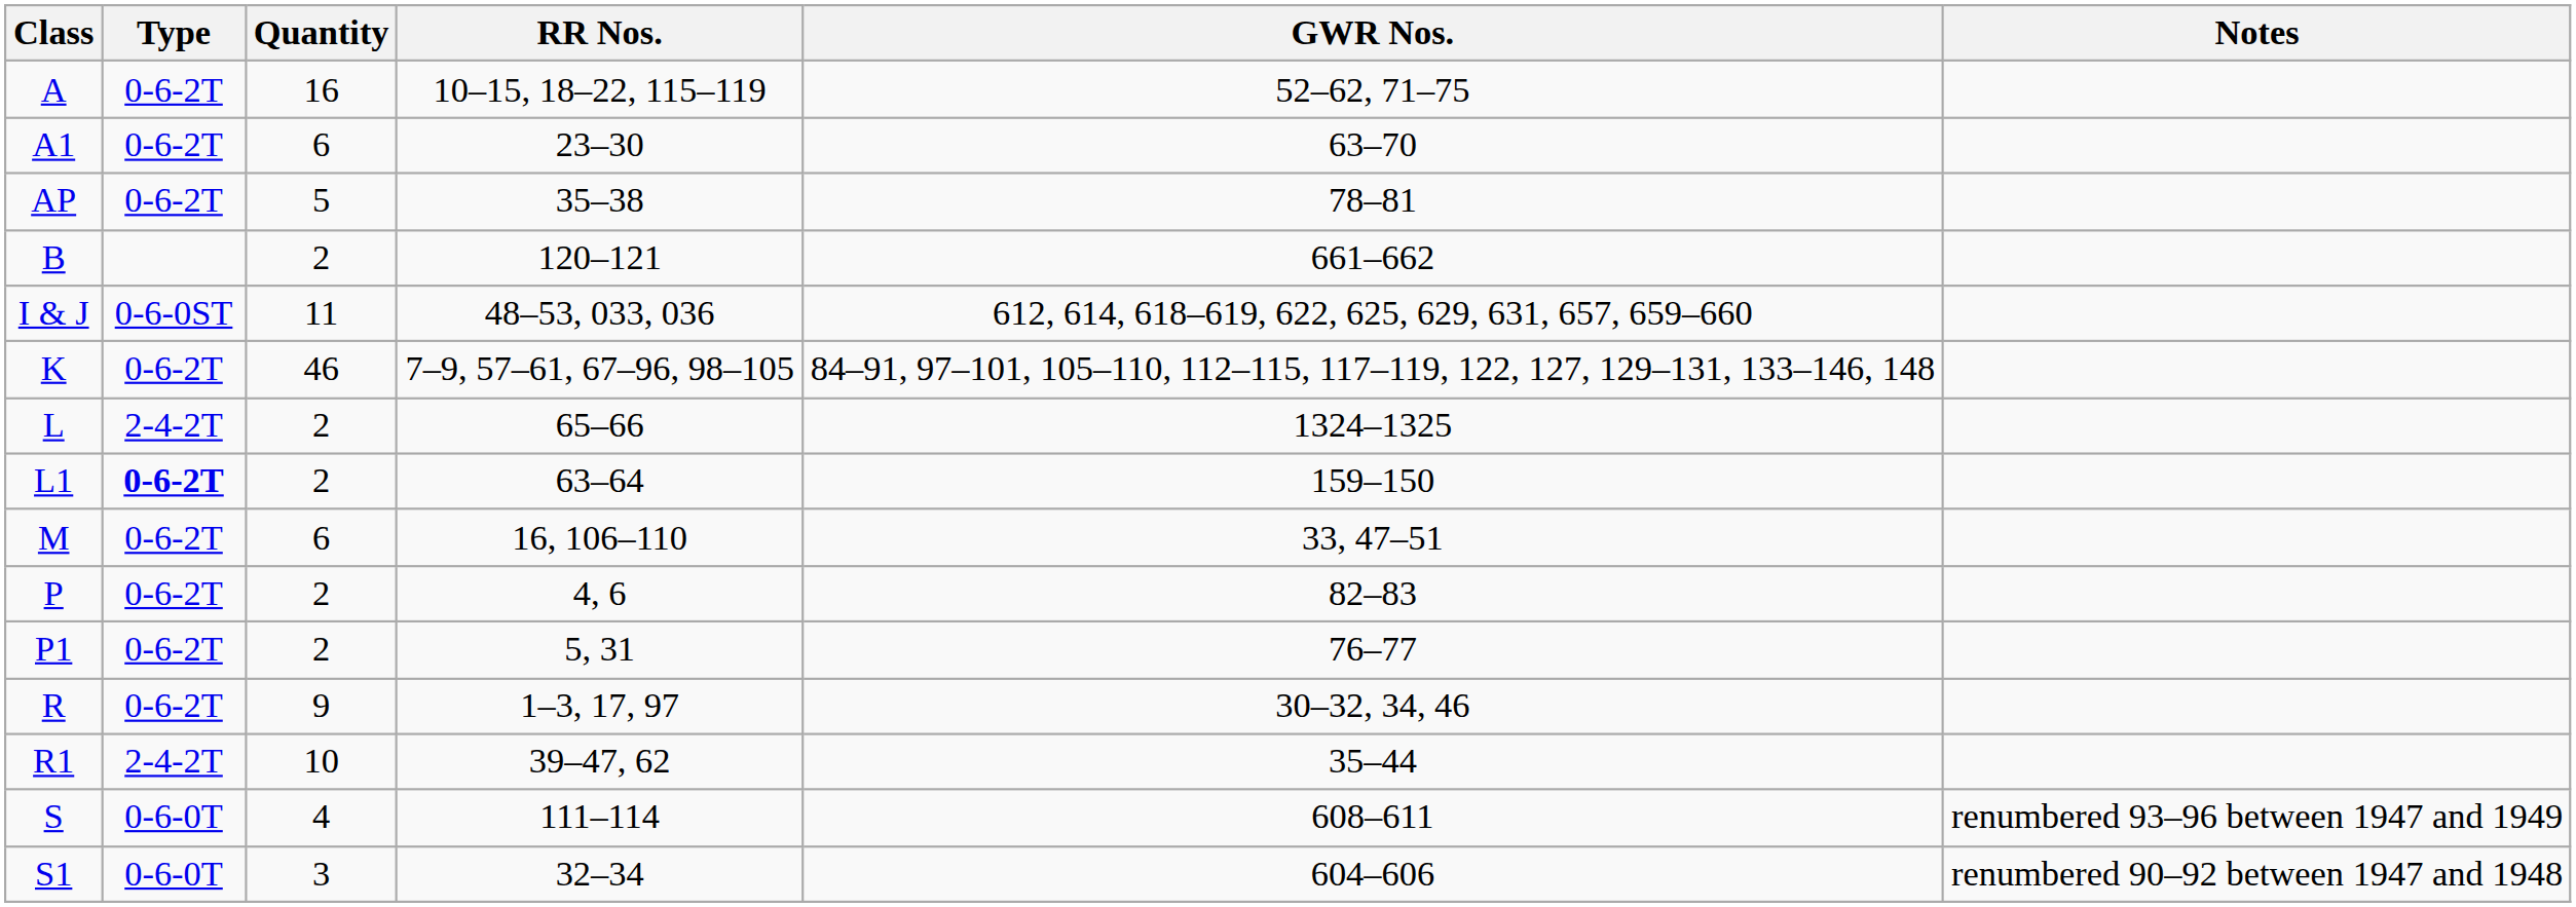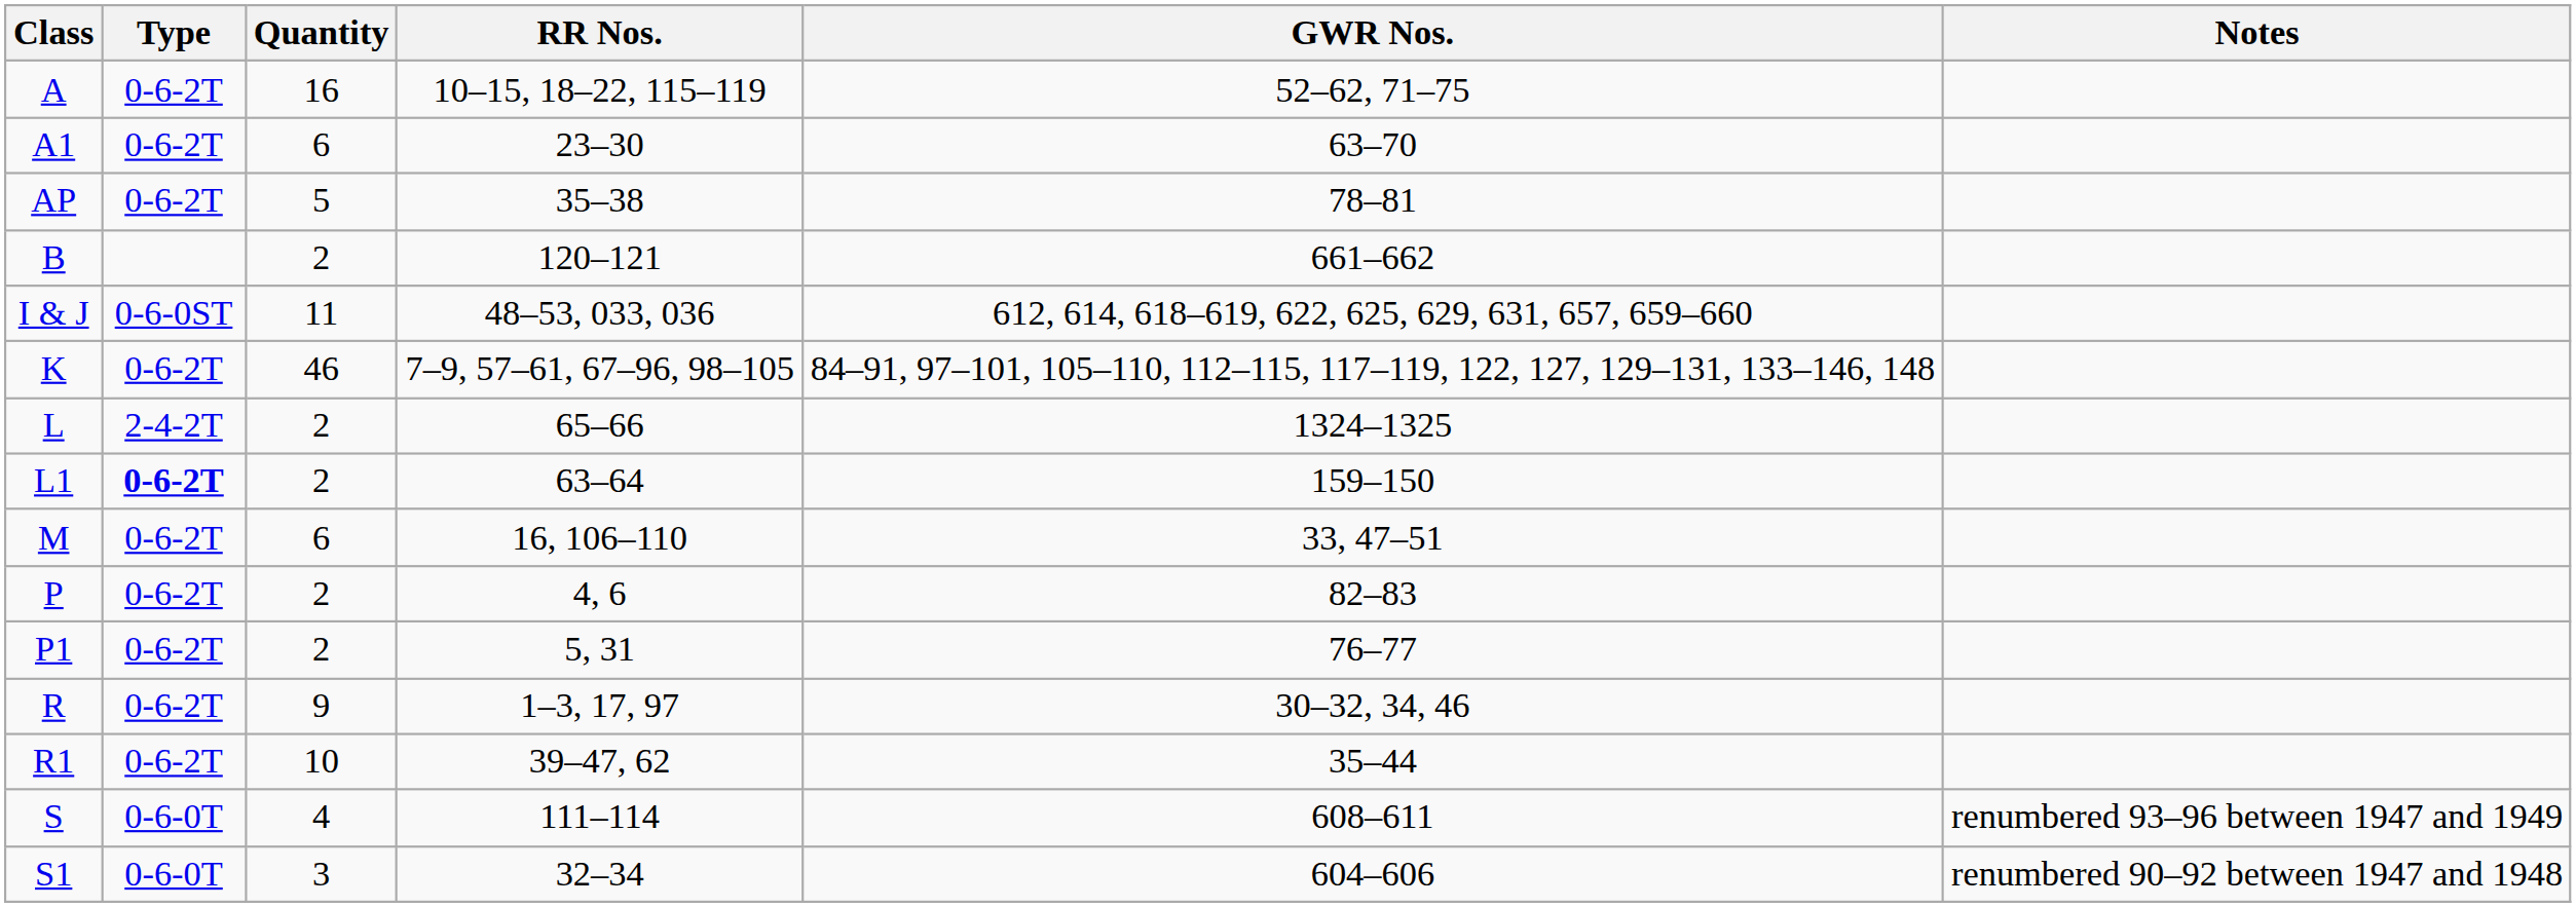R1 | Type: 2-4-2T -> 0-6-2T
